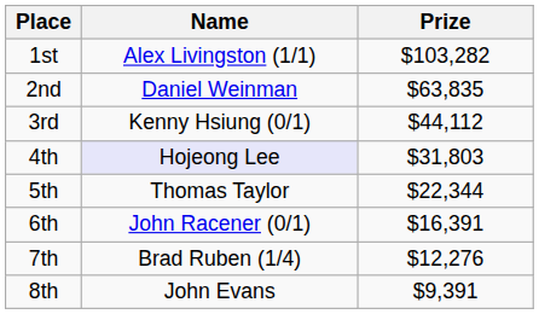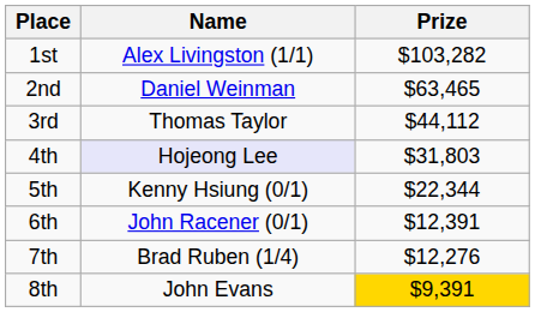2nd | Prize: $63,835 -> $63,465
3rd | Name: Kenny Hsiung (0/1) -> Thomas Taylor
5th | Name: Thomas Taylor -> Kenny Hsiung (0/1)
6th | Prize: $16,391 -> $12,391
8th | Prize: no background -> gold background
